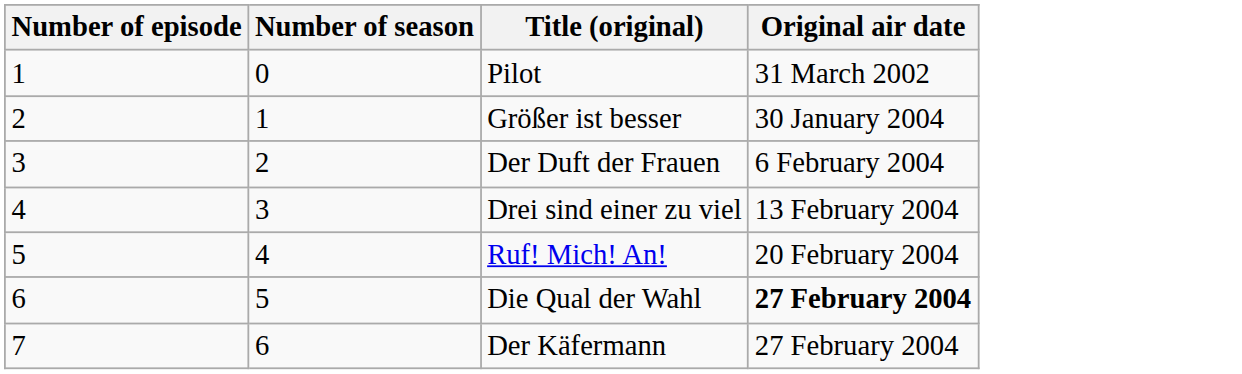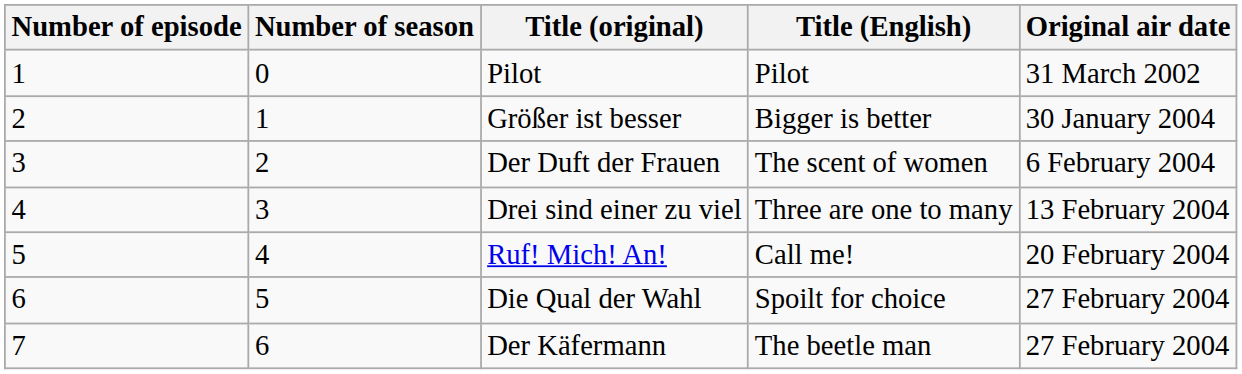+ column: Title (English) | Pilot | Bigger is better | The scent of women | Three are one to many | Call me! | Spoilt for choice | The beetle man
Die Qual der Wahl | Original air date: bold -> normal
